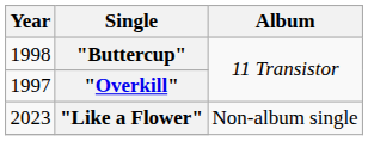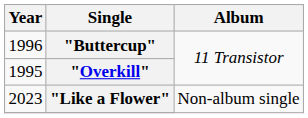"Buttercup" | Year: 1998 -> 1996
"Overkill" | Year: 1997 -> 1995
